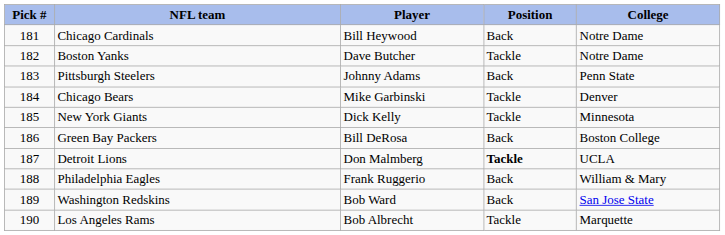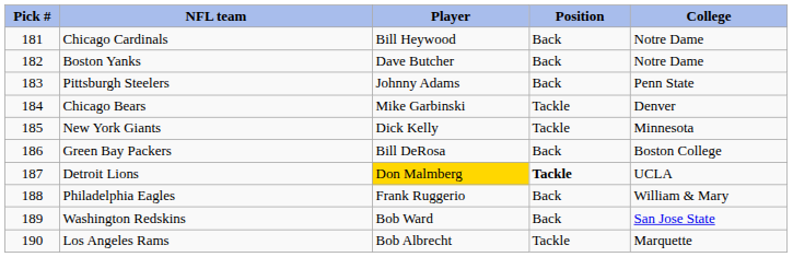Boston Yanks | Position: Tackle -> Back
Detroit Lions | Player: no background -> gold background
